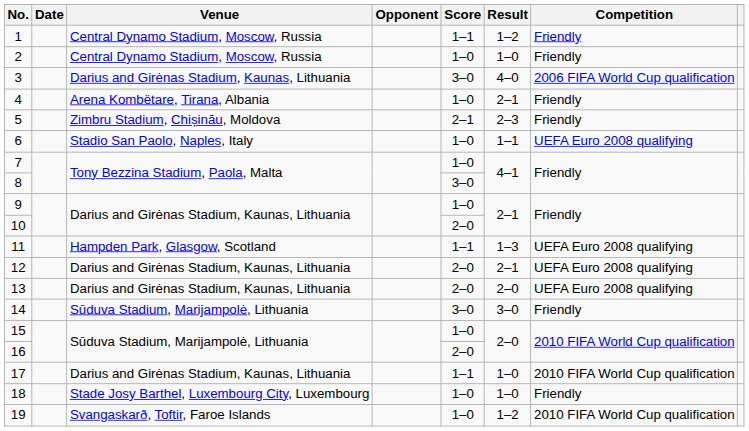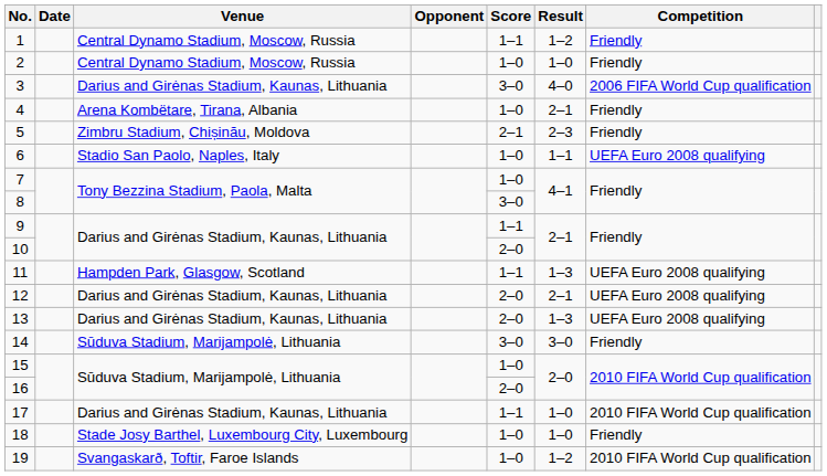9 | Score: 1–0 -> 1–1
13 | Result: 2–0 -> 1–3
